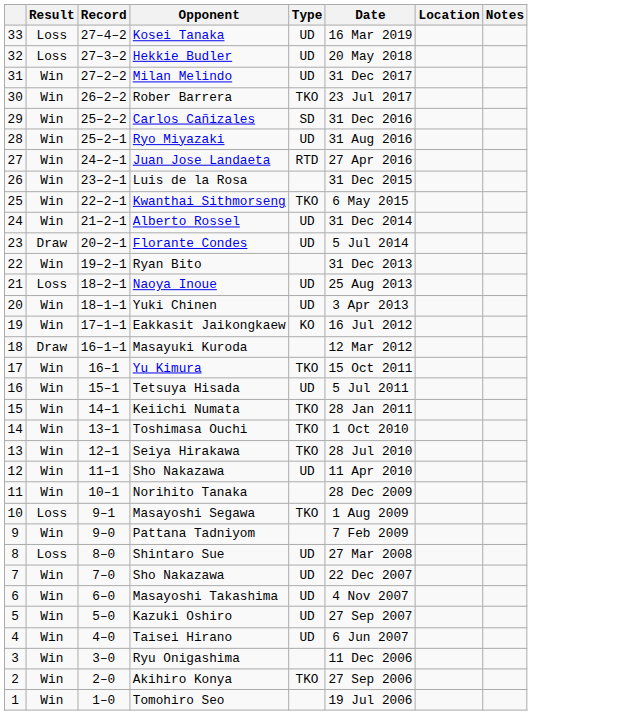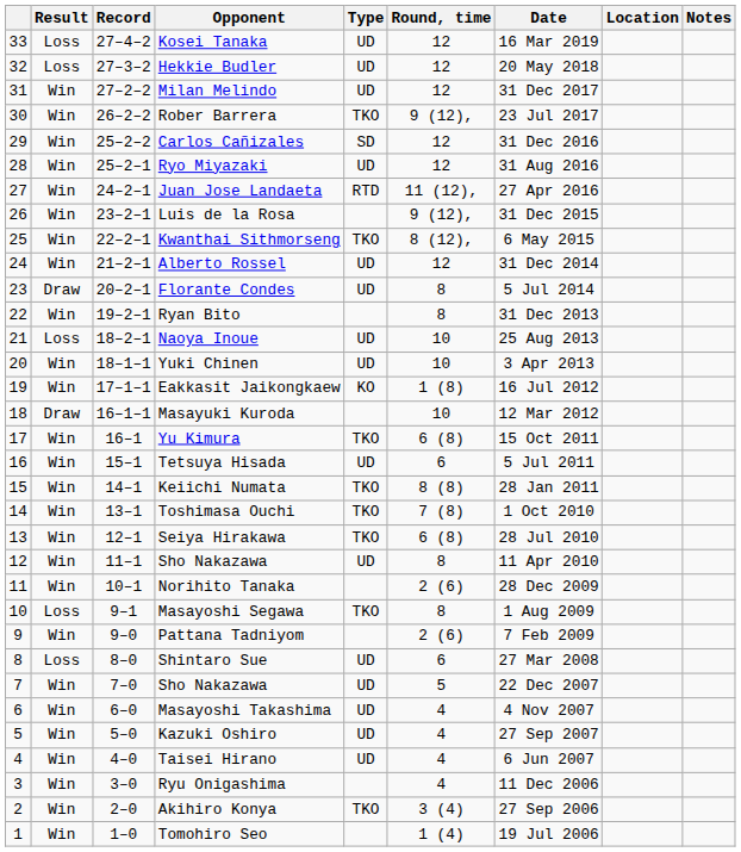+ column: Round, time | 12 | 12 | 12 | 9 (12), | 12 | 12 | 11 (12), | 9 (12), | 8 (12), | 12 | 8 | 8 | 10 | 10 | 1 (8) | 10 | 6 (8) | 6 | 8 (8) | 7 (8) | 6 (8) | 8 | 2 (6) | 8 | 2 (6) | 6 | 5 | 4 | 4 | 4 | 4 | 3 (4) | 1 (4)
